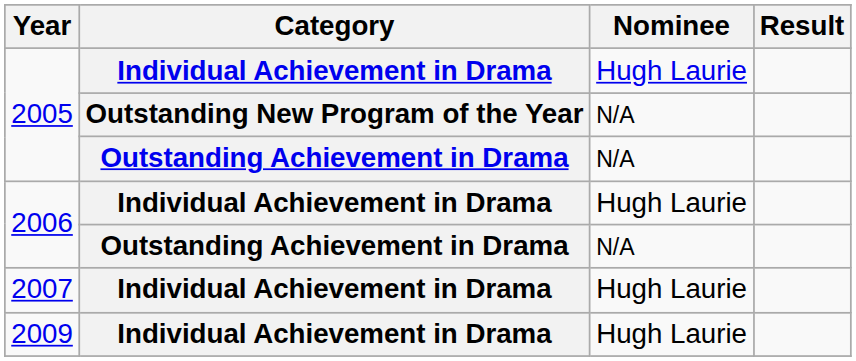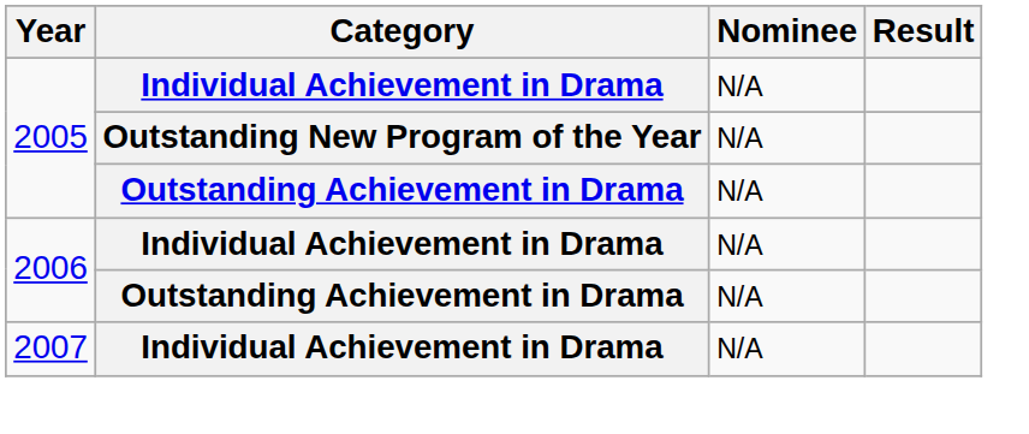2005 / Individual Achievement in Drama | Nominee: Hugh Laurie -> N/A
2006 / Individual Achievement in Drama | Nominee: Hugh Laurie -> N/A
2007 | Nominee: Hugh Laurie -> N/A
- row: 2009 | Individual Achievement in Drama | Hugh Laurie
